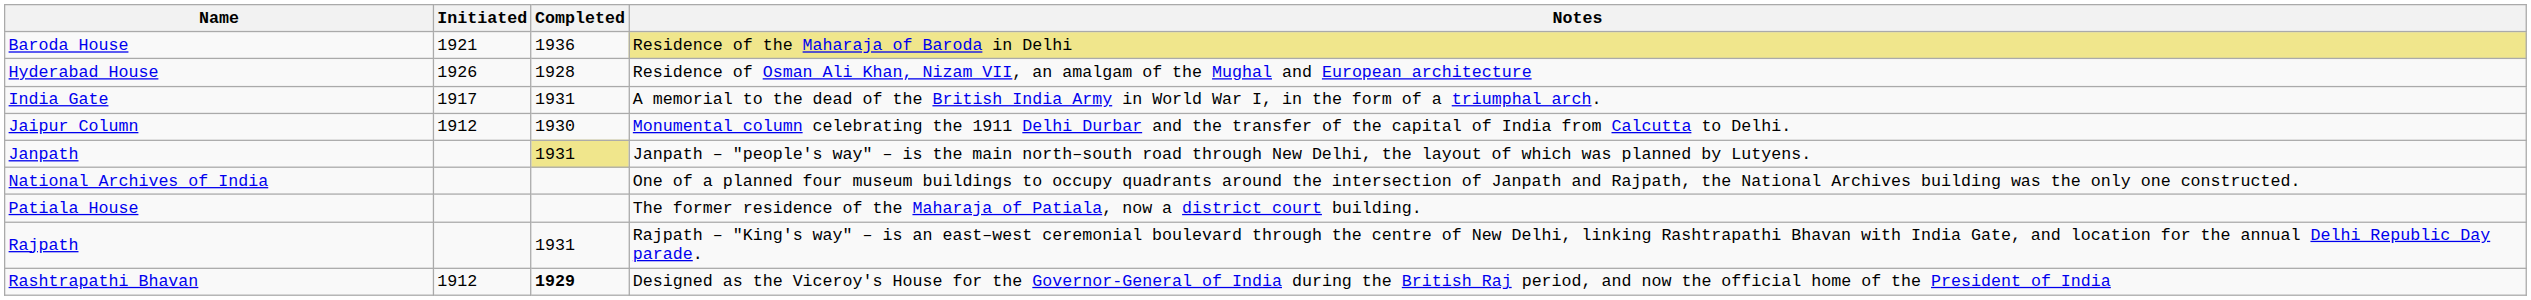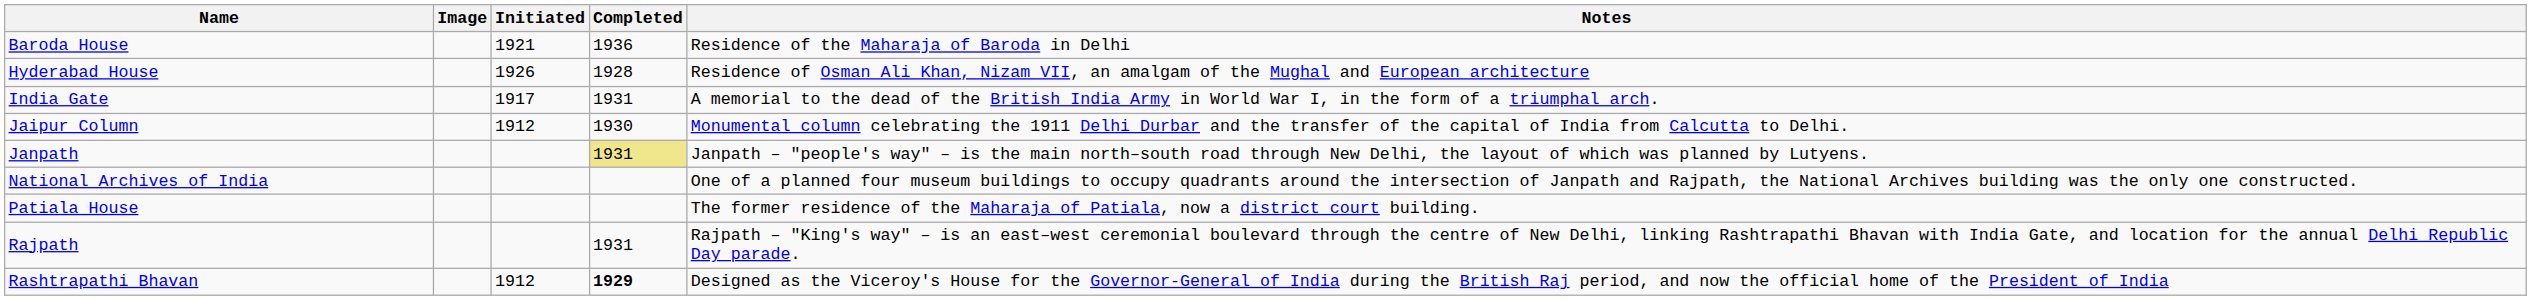+ column: Image
Baroda House | Notes: khaki background -> no background
